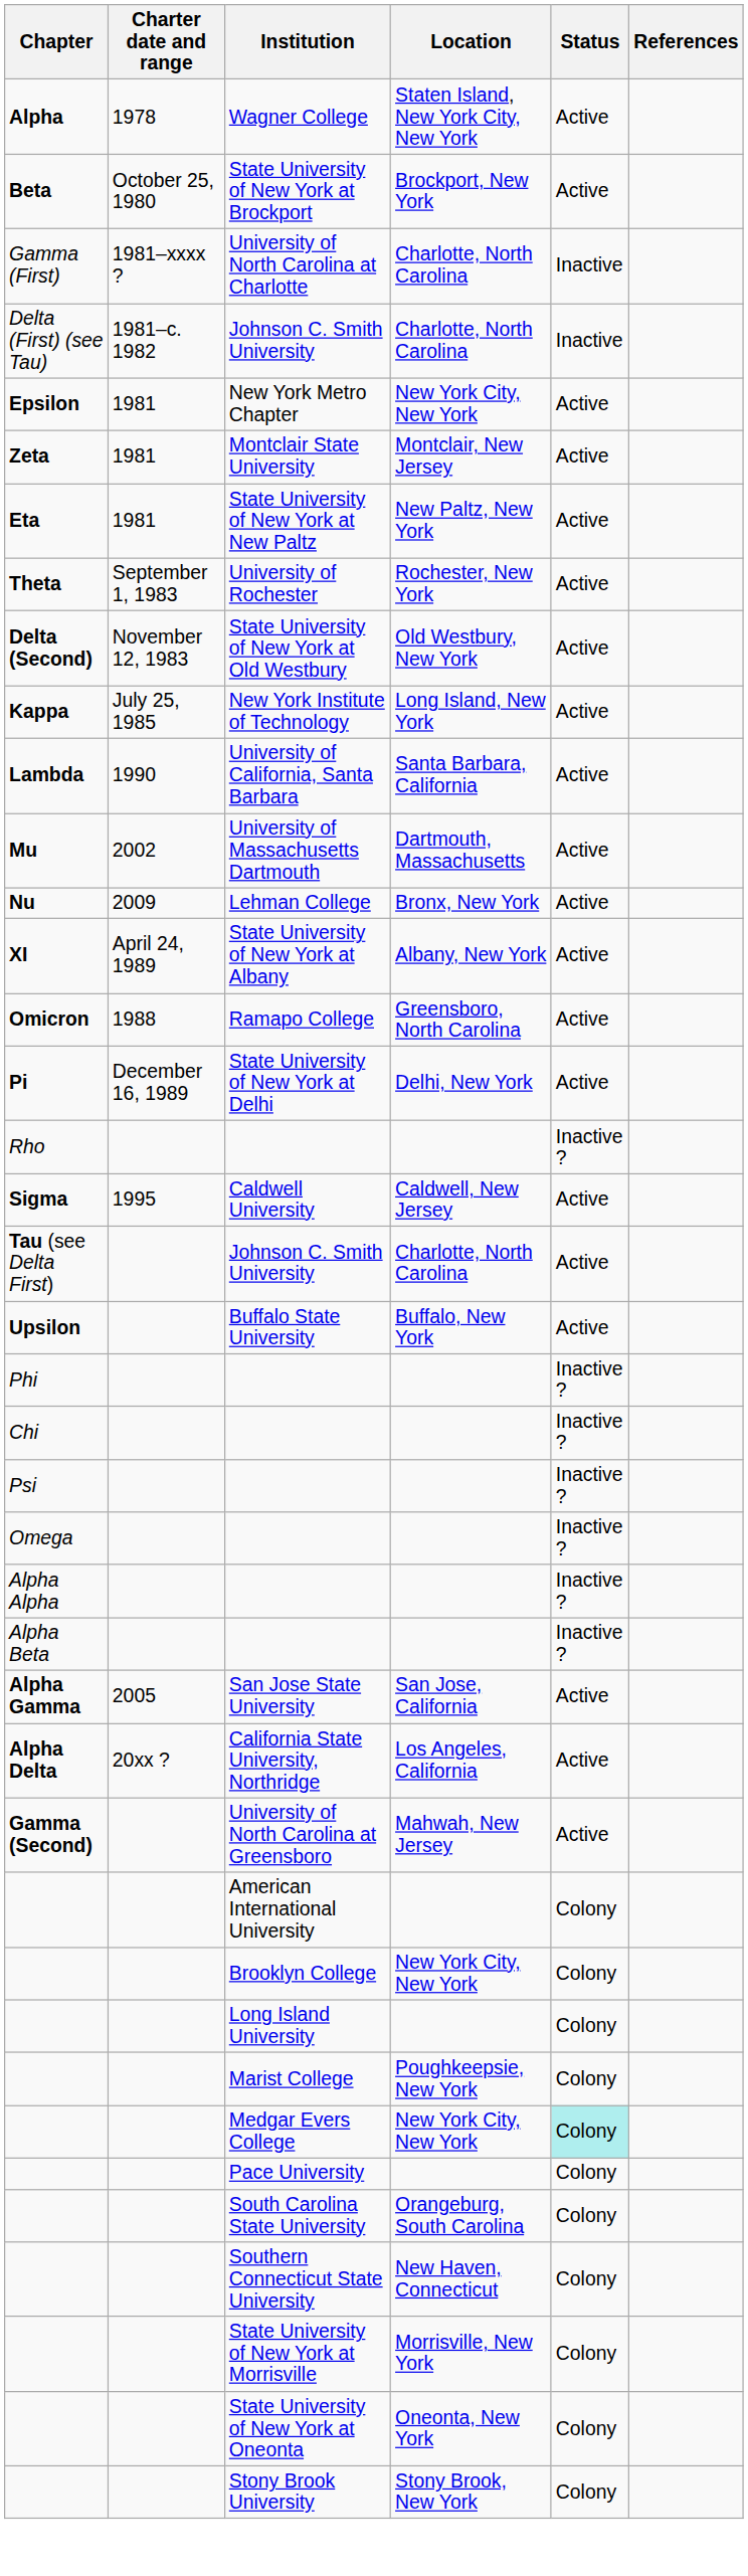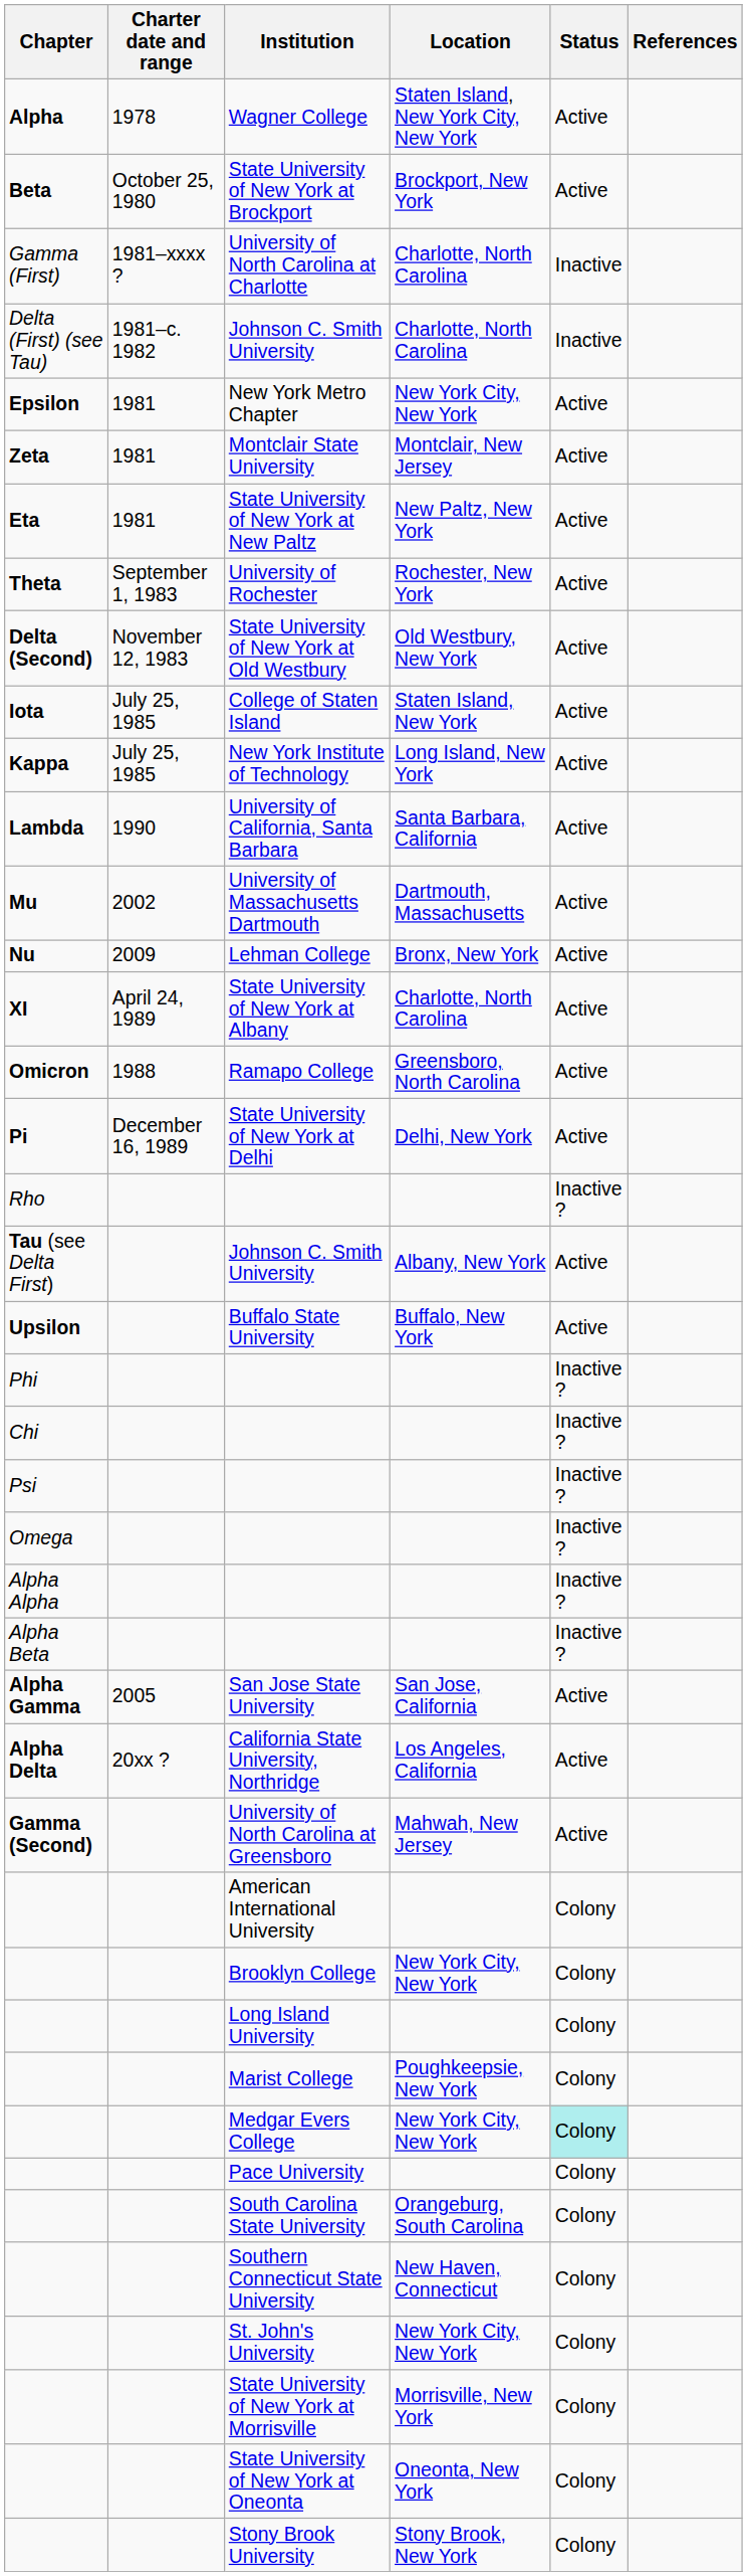+ row: Iota | July 25, 1985 | College of Staten Island | Staten Island, New York | Active
State University of New York at Albany | Location: Albany, New York -> Charlotte, North Carolina
- row: Sigma | 1995 | Caldwell University | Caldwell, New Jersey | Active
Tau (see Delta First) / Johnson C. Smith University | Location: Charlotte, North Carolina -> Albany, New York
+ row: St. John's University | New York City, New York | Colony
